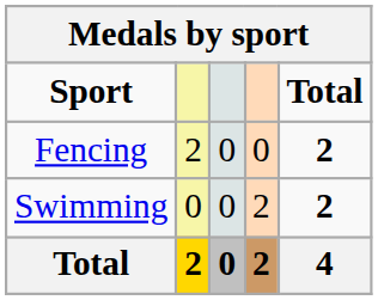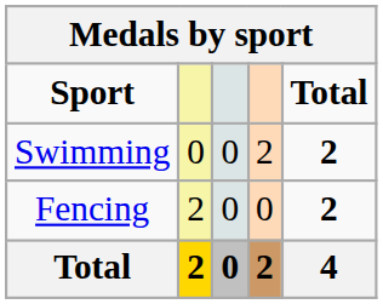rows swapped: Fencing <-> Swimming
